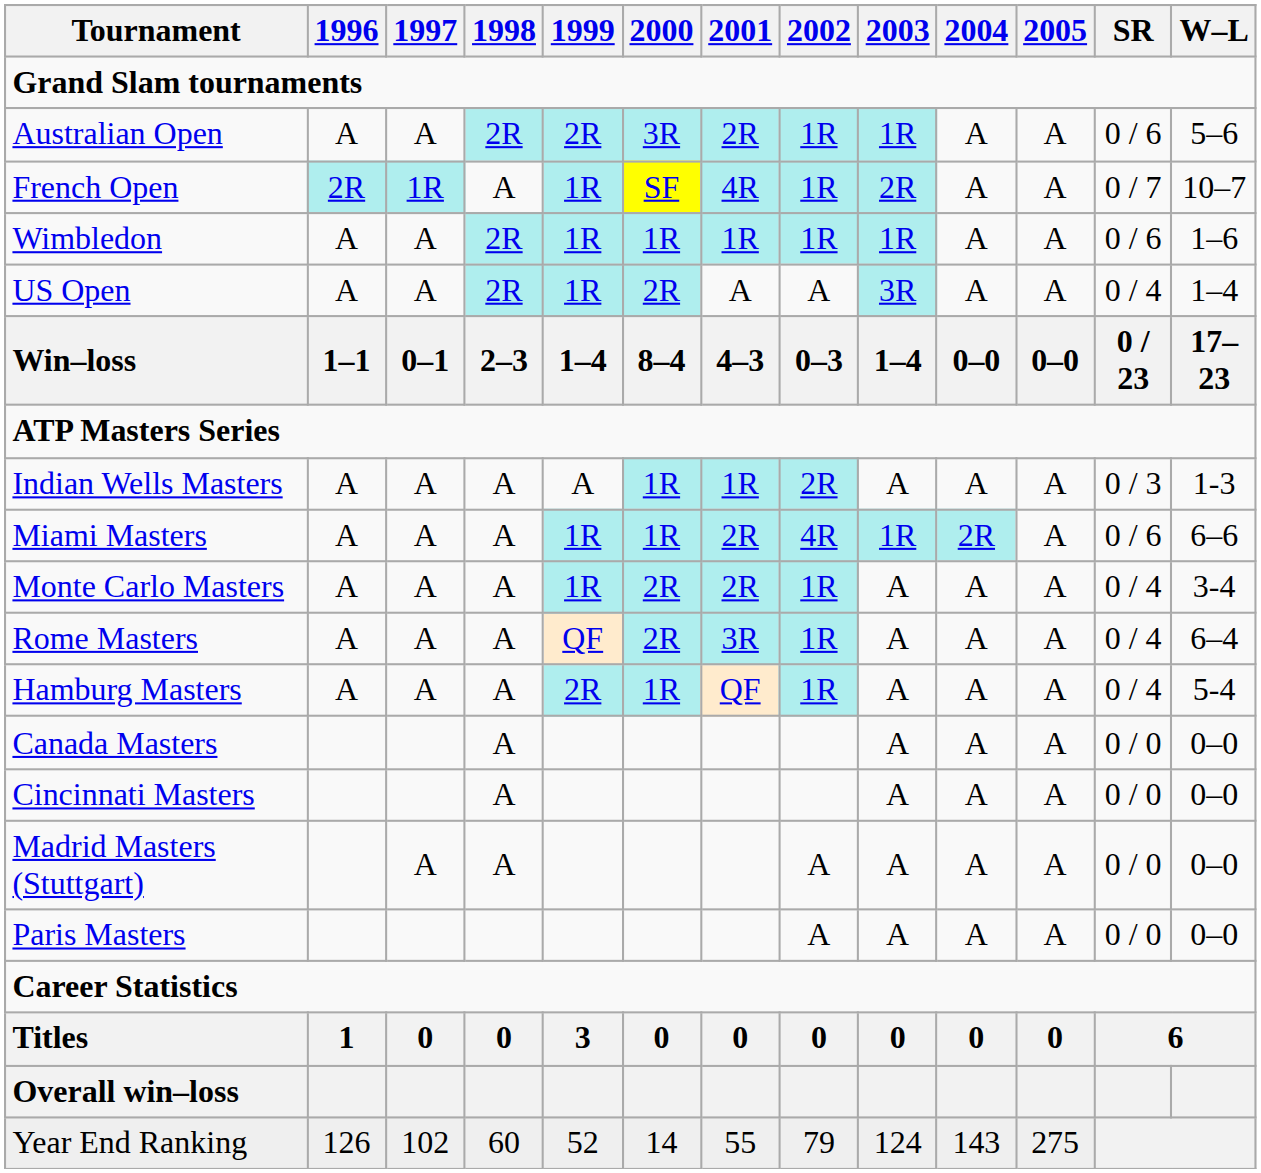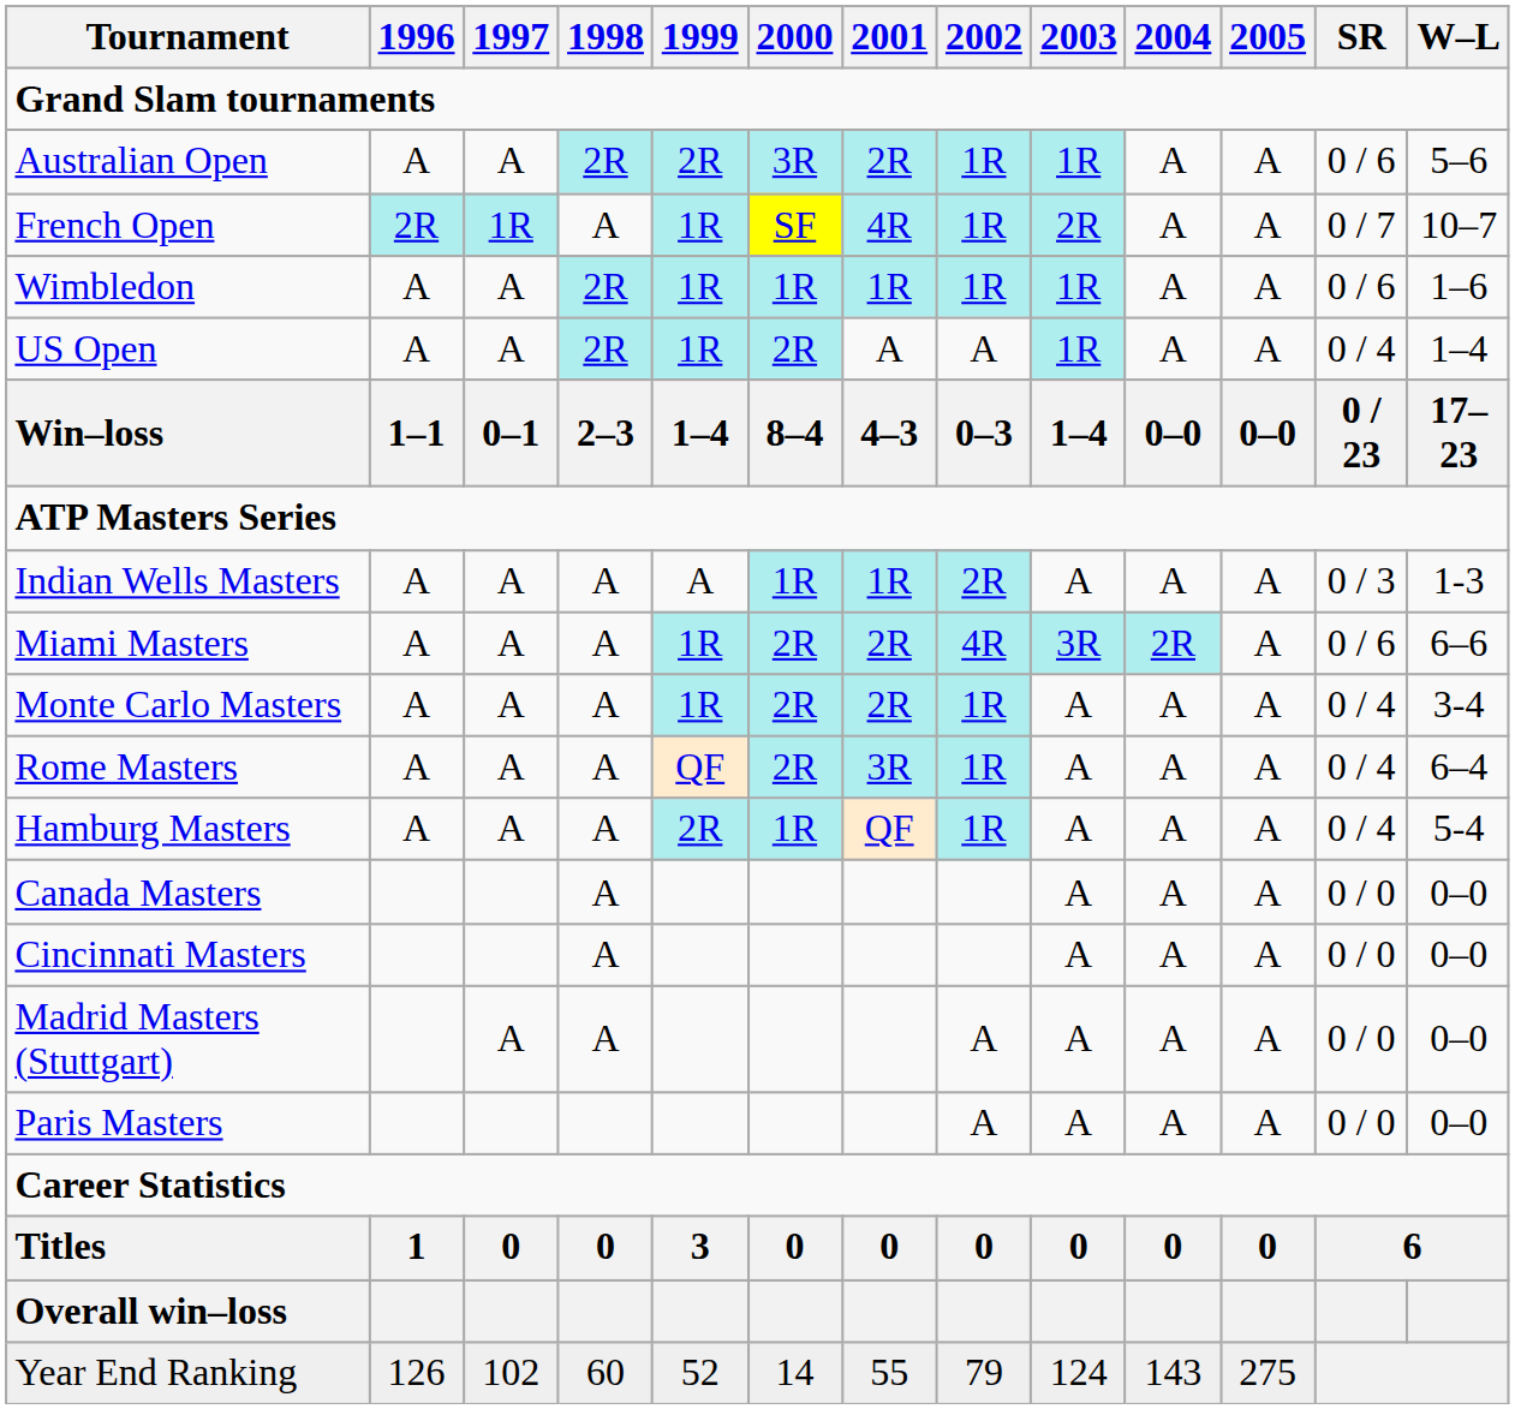US Open | 2003: 3R -> 1R
Miami Masters | 2000: 1R -> 2R
Miami Masters | 2003: 1R -> 3R
